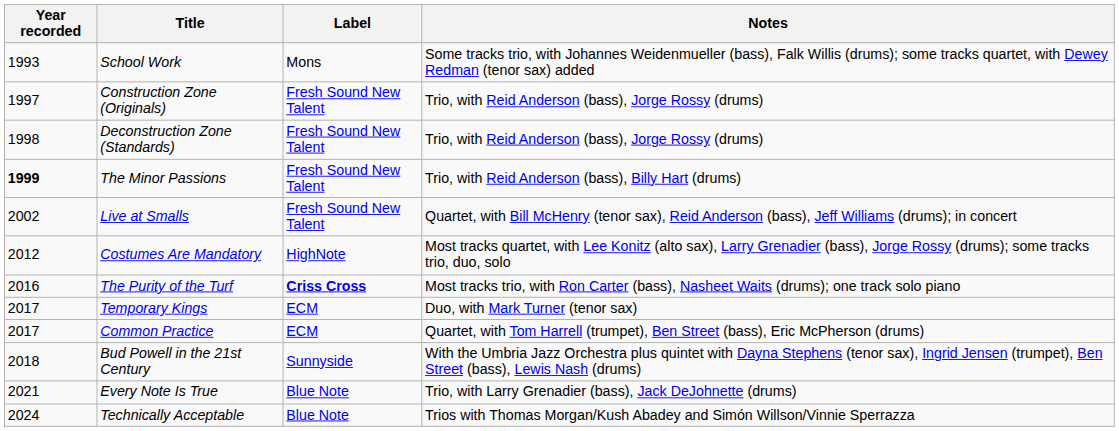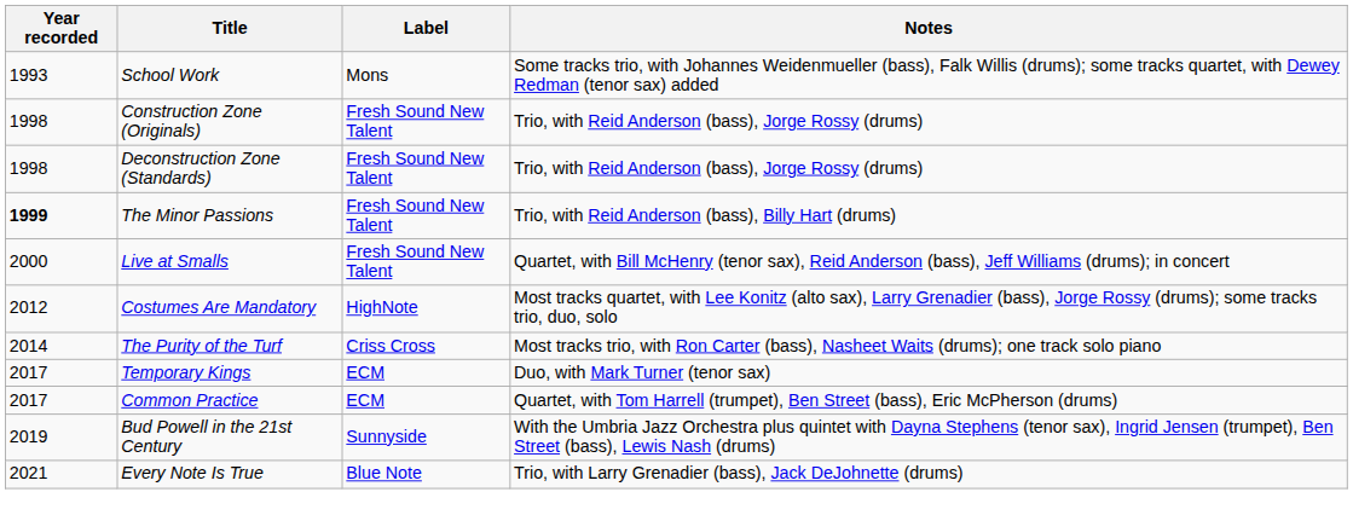Construction Zone (Originals) | Year recorded: 1997 -> 1998
Live at Smalls | Year recorded: 2002 -> 2000
The Purity of the Turf | Year recorded: 2016 -> 2014
The Purity of the Turf | Label: bold -> normal
Bud Powell in the 21st Century | Year recorded: 2018 -> 2019
- row: 2024 | Technically Acceptable | Blue Note | Trios with Thomas Morgan/Kush Abadey and Simón Willson/Vinnie Sperrazza
